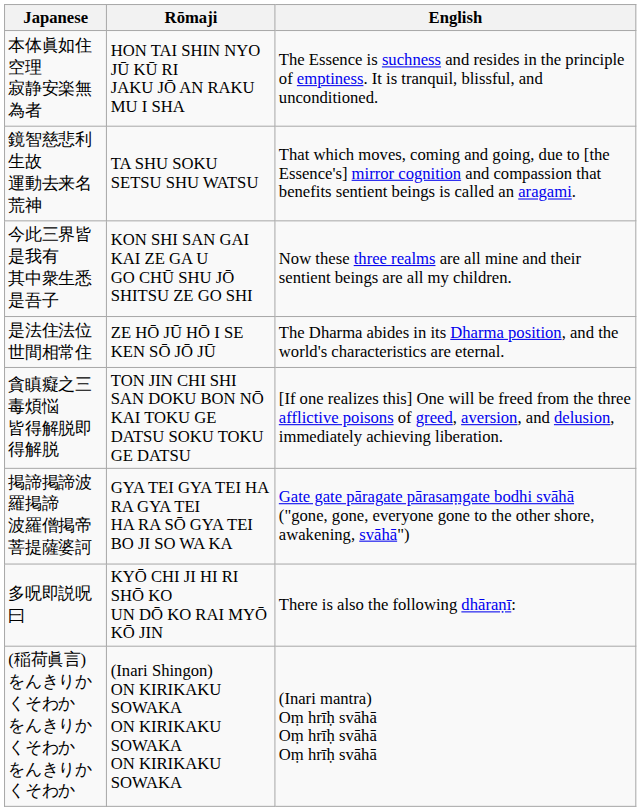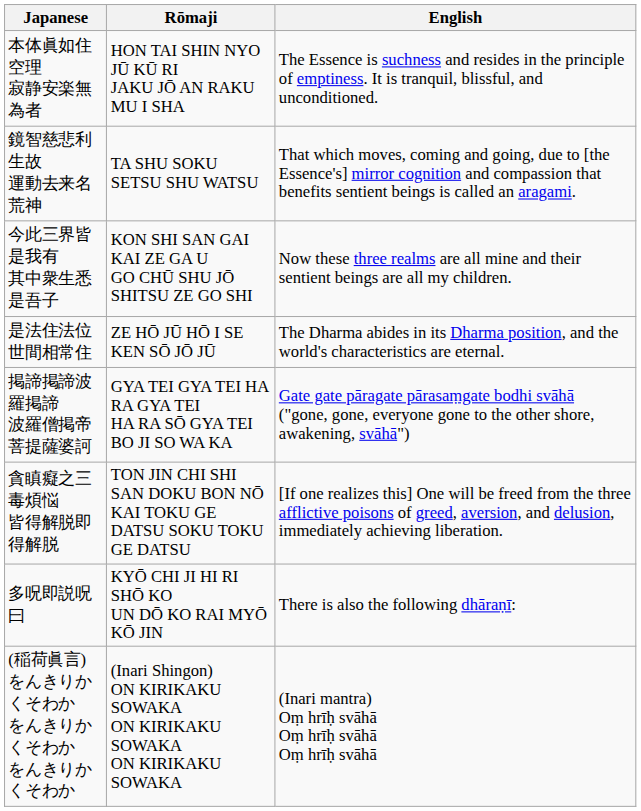rows swapped: 貪瞋癡之三毒煩悩 皆得解脱即得解脱 <-> 掲諦掲諦波羅掲諦 波羅僧掲帝菩提薩婆訶
